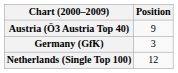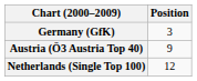rows swapped: Austria (Ö3 Austria Top 40) <-> Germany (GfK)
